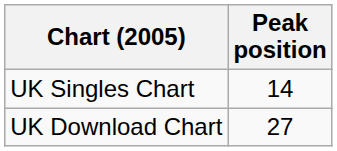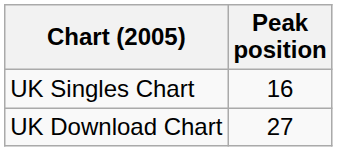UK Singles Chart | Peak position: 14 -> 16
